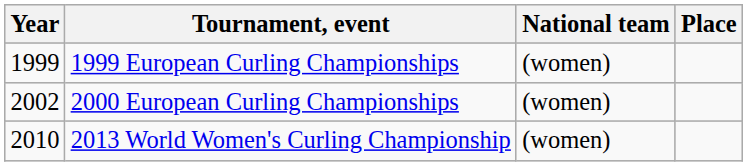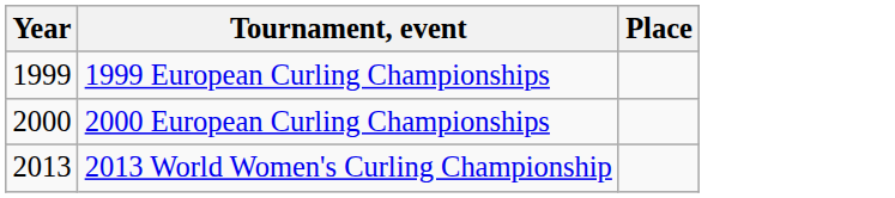- column: National team | (women) | (women) | (women)
2000 European Curling Championships | Year: 2002 -> 2000
2013 World Women's Curling Championship | Year: 2010 -> 2013
